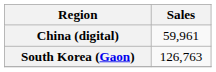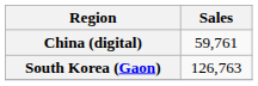China (digital) | Sales: 59,961 -> 59,761
